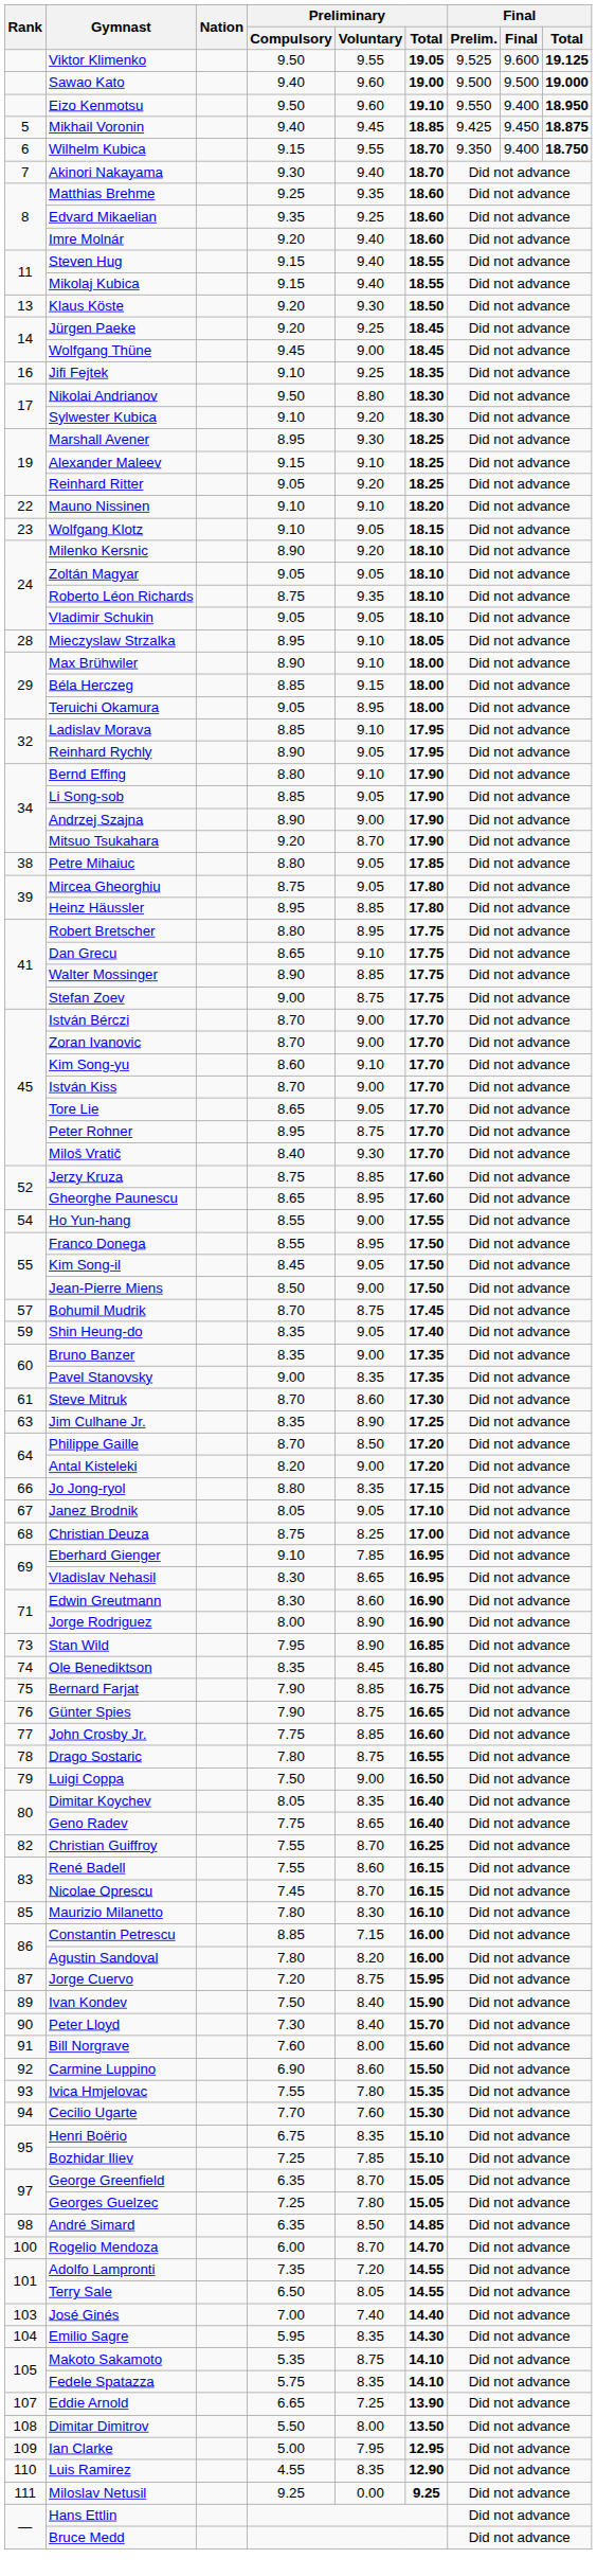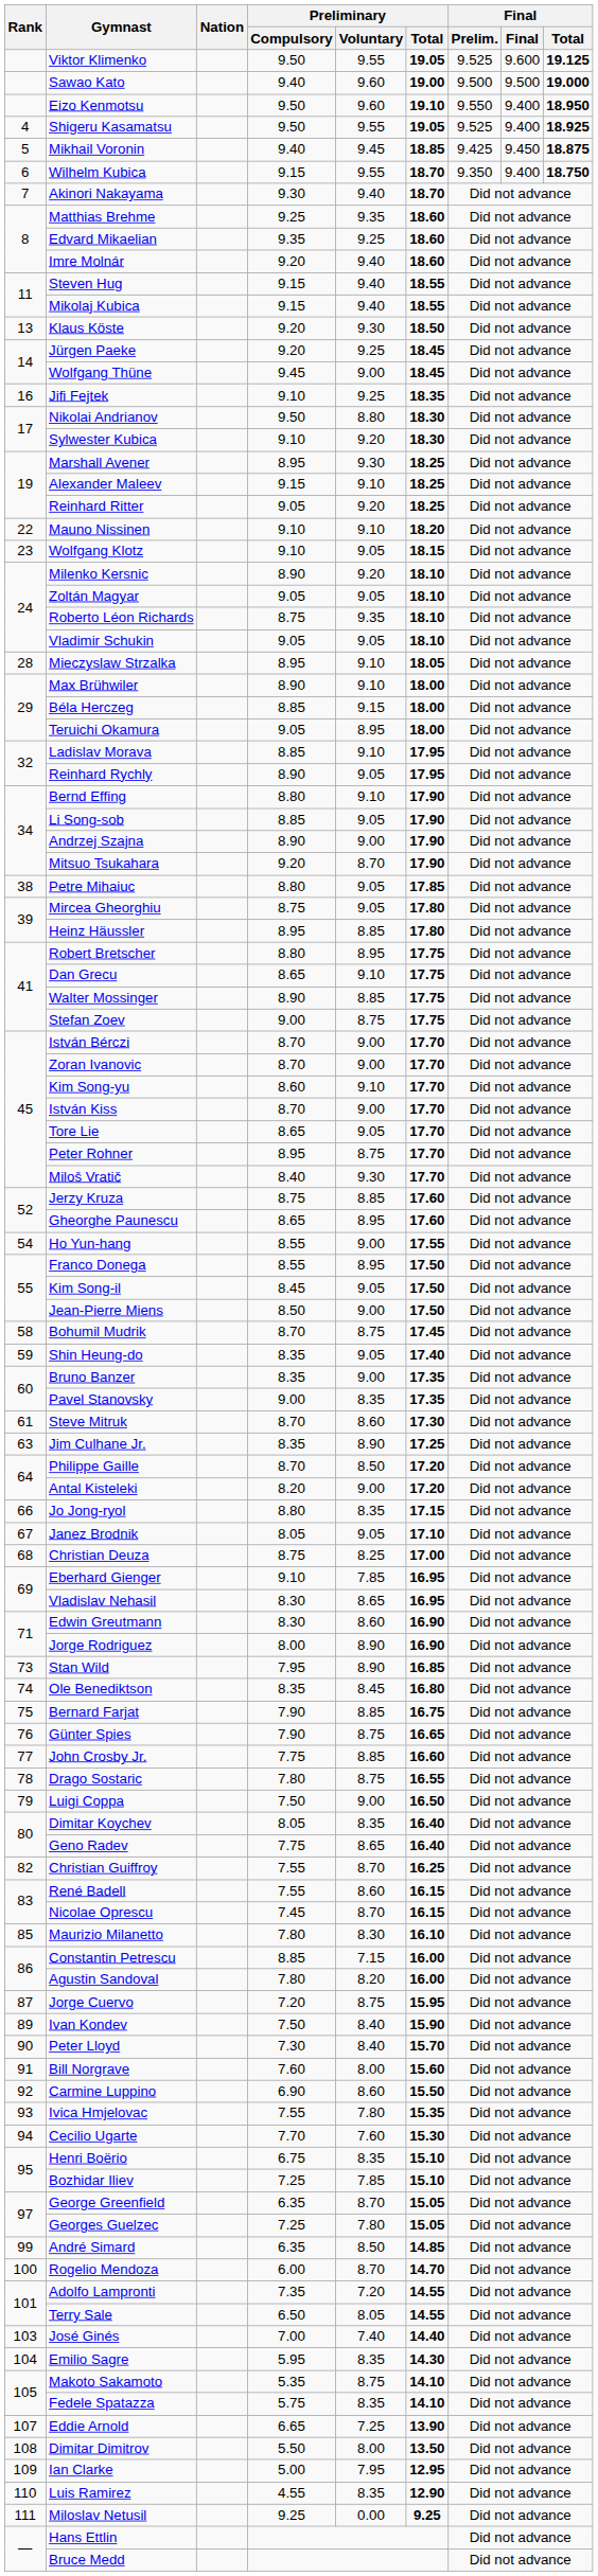+ row: 4 | Shigeru Kasamatsu | 9.50 | 9.55 | 19.05 | 9.525 | 9.400 | 18.925
Bohumil Mudrik | Rank: 57 -> 58
André Simard | Rank: 98 -> 99
